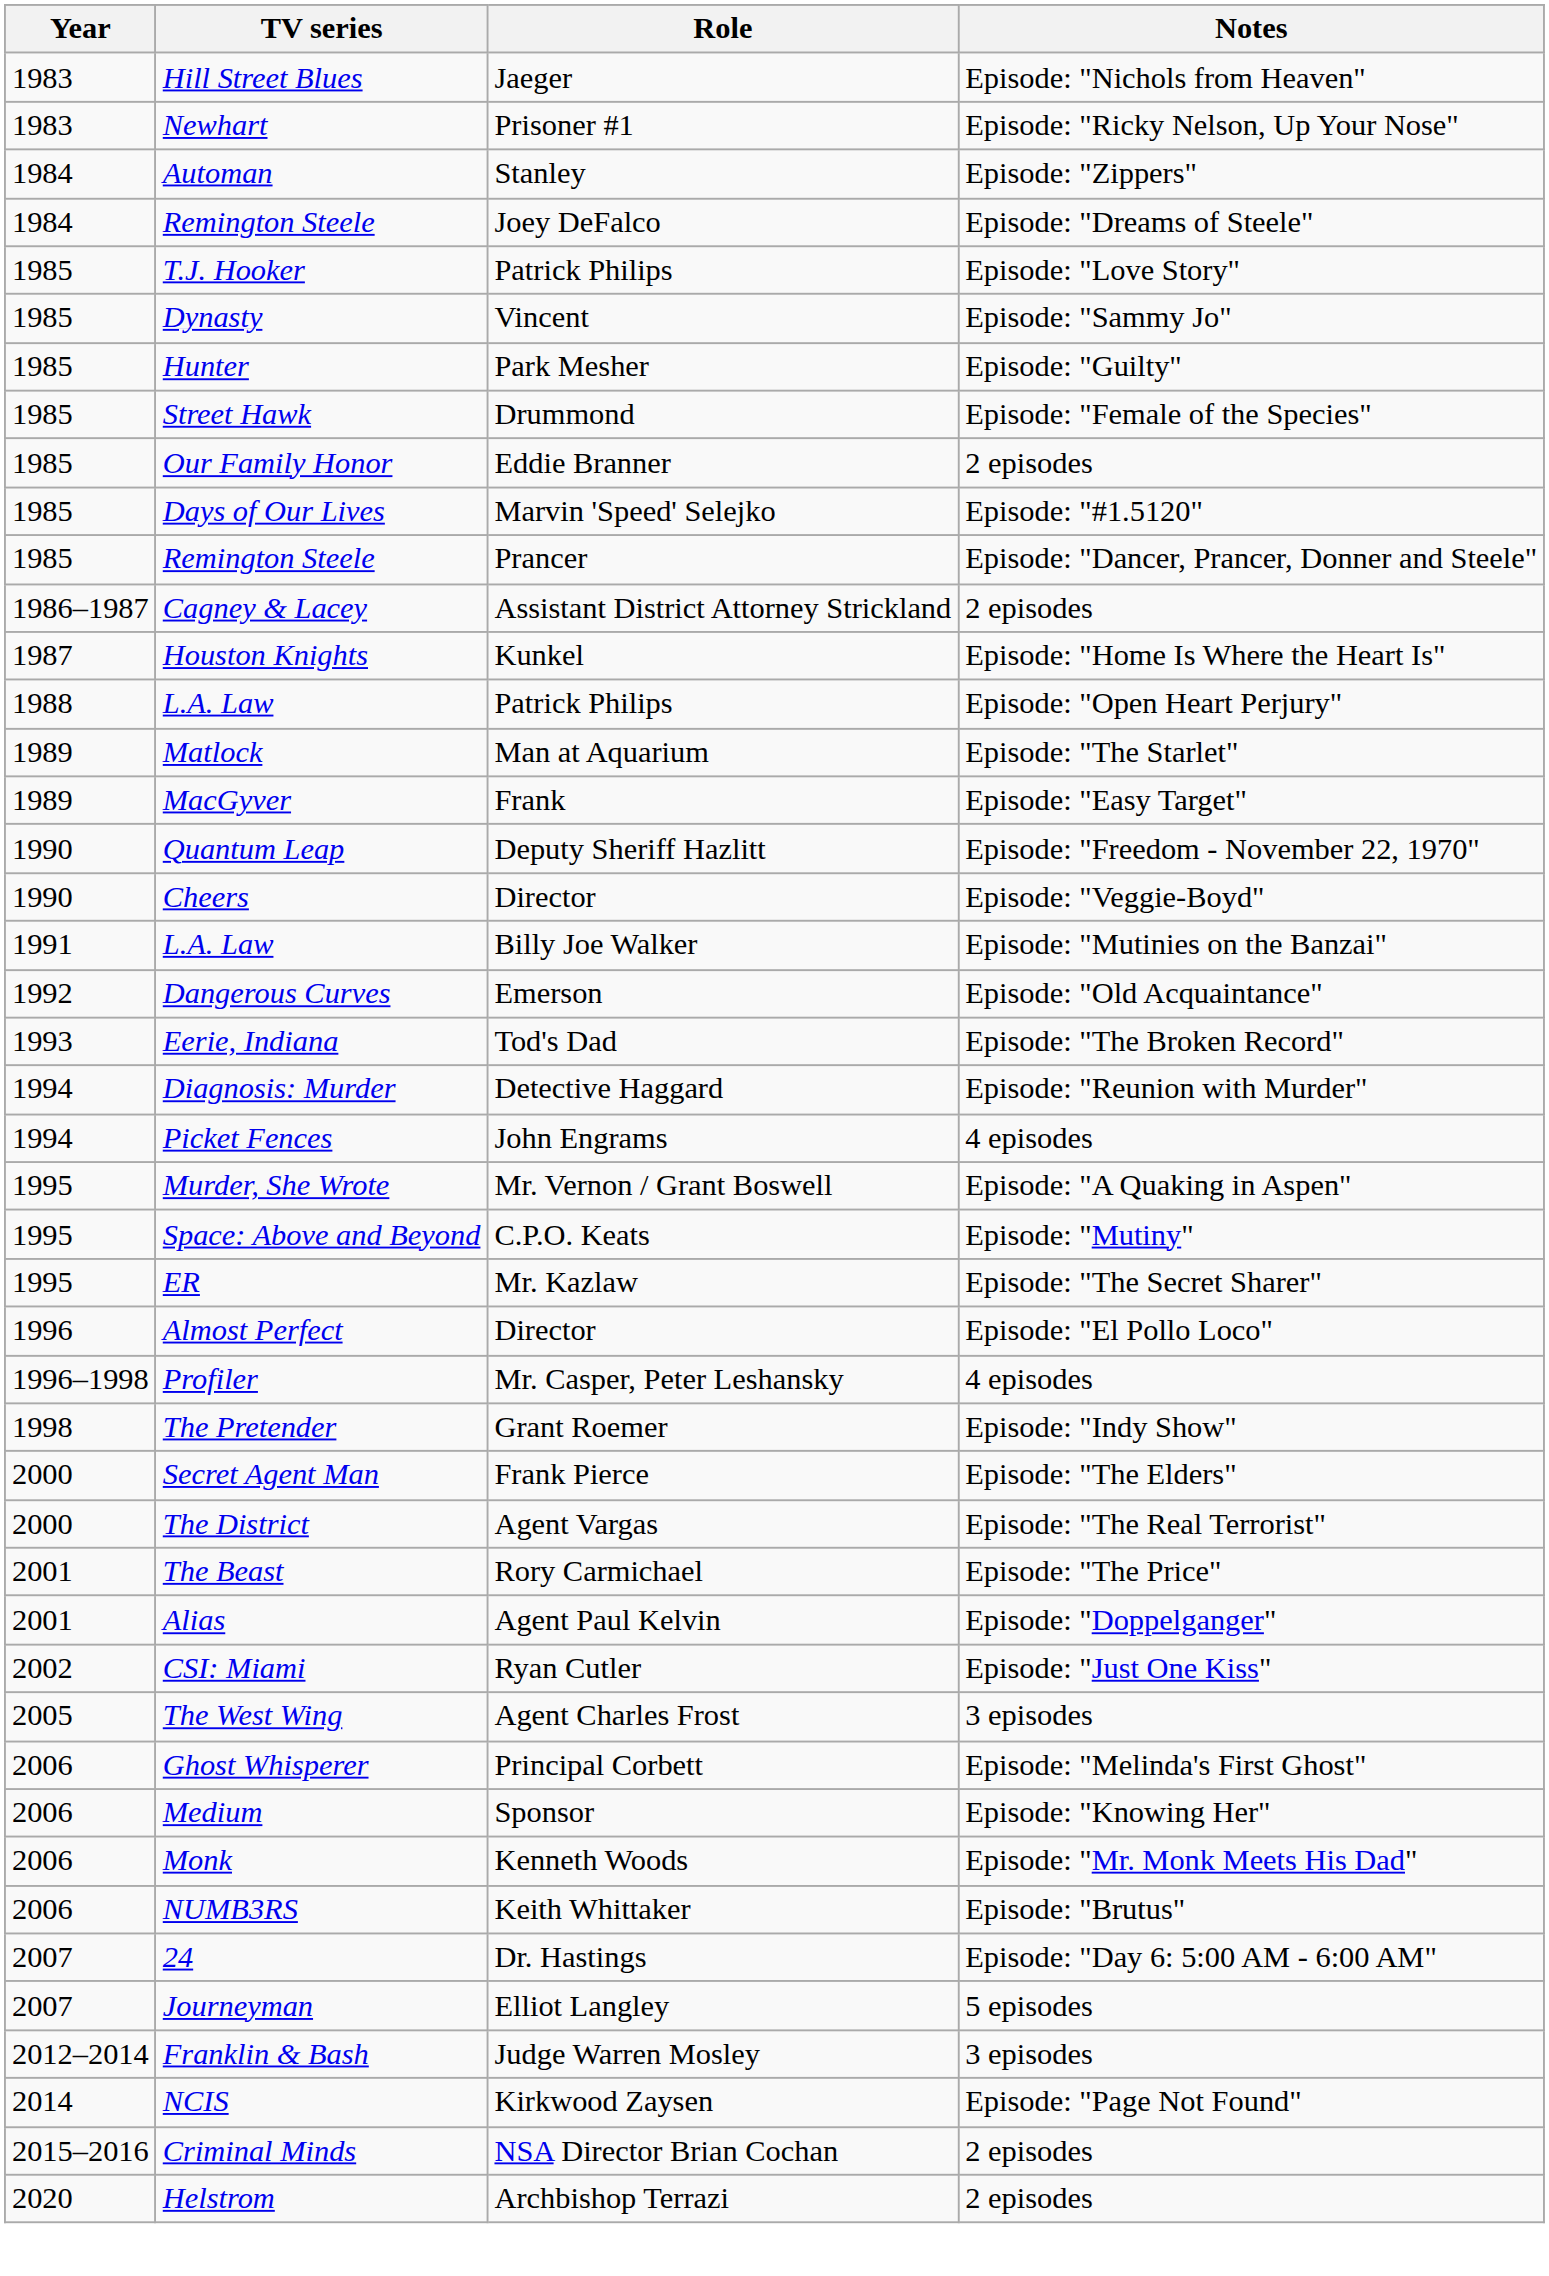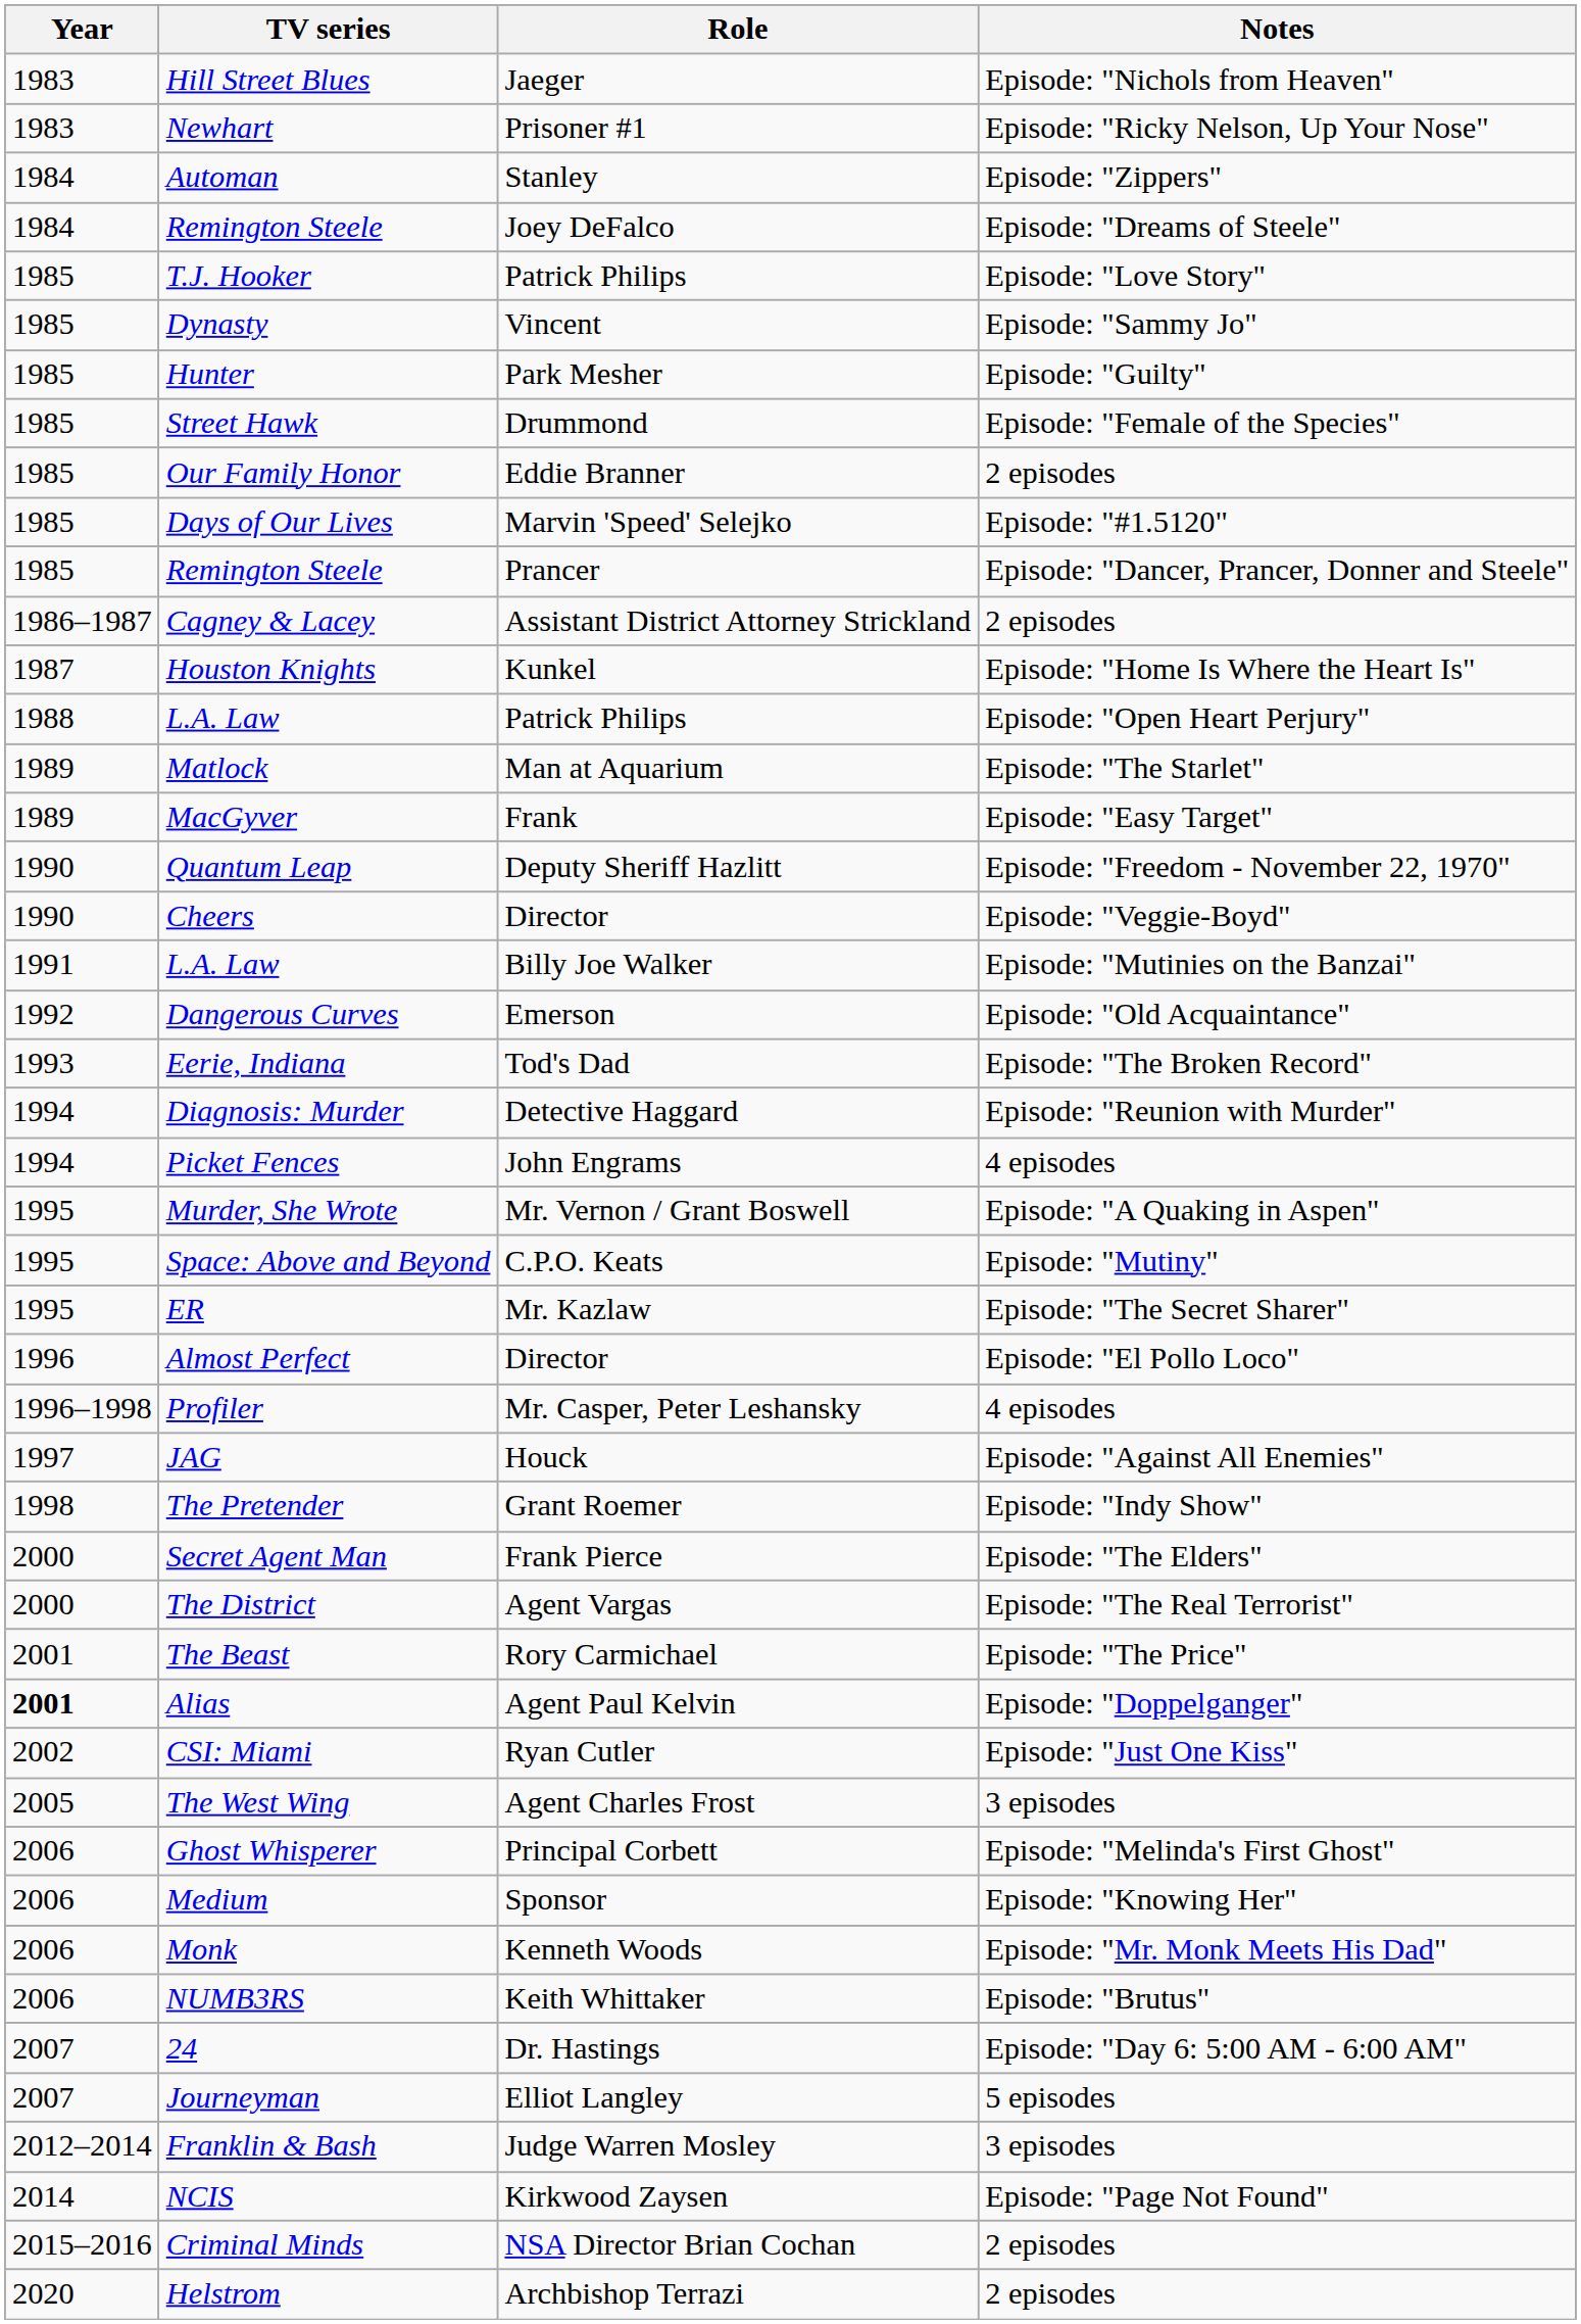+ row: 1997 | JAG | Houck | Episode: "Against All Enemies"
Alias | Year: normal -> bold
